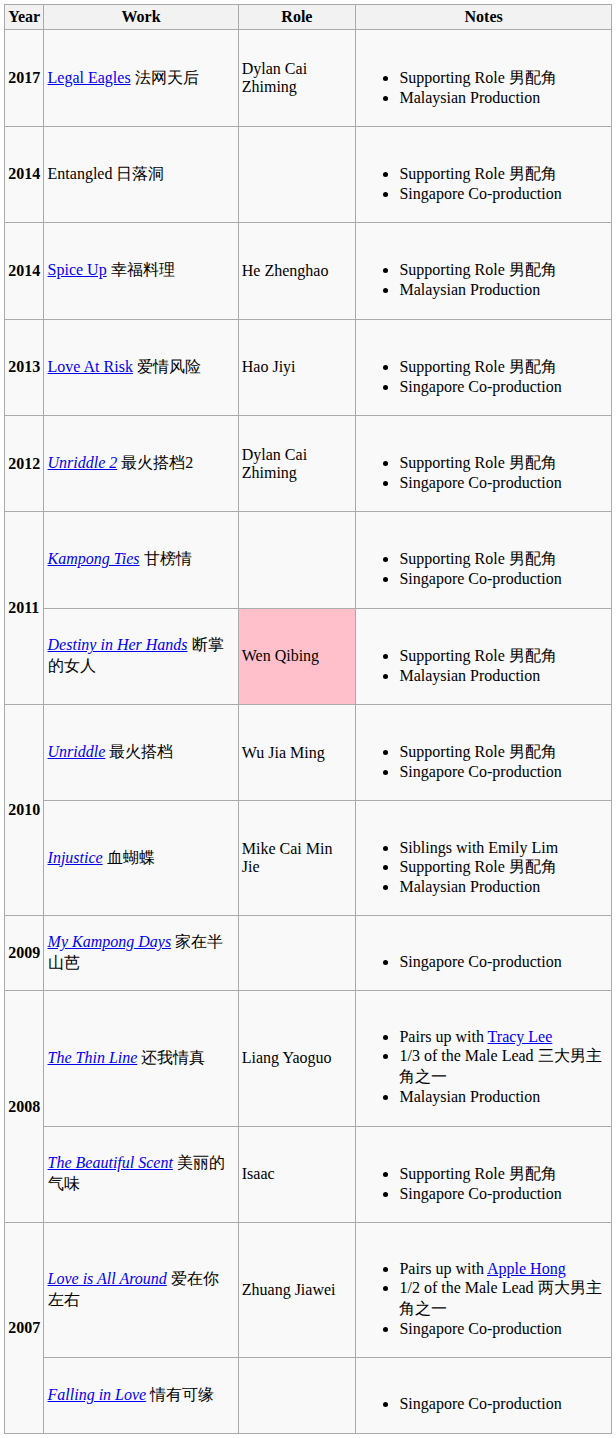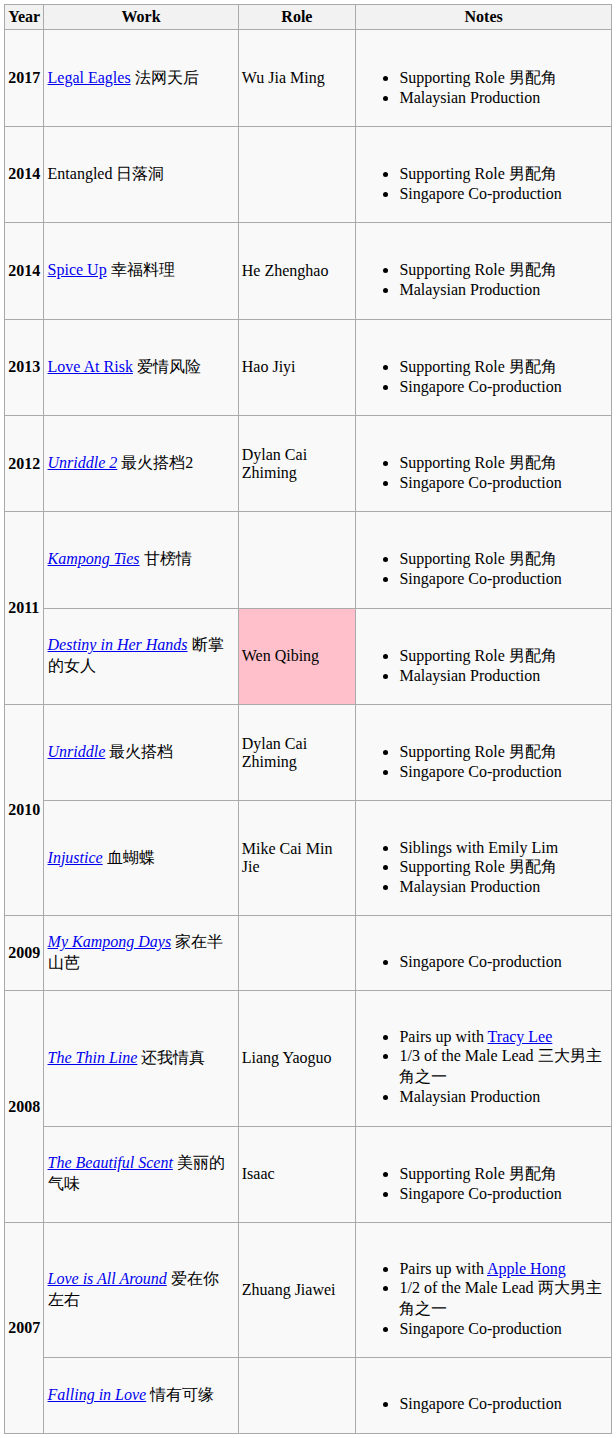Legal Eagles 法网天后 | Role: Dylan Cai Zhiming -> Wu Jia Ming
Unriddle 最火搭档 | Role: Wu Jia Ming -> Dylan Cai Zhiming
